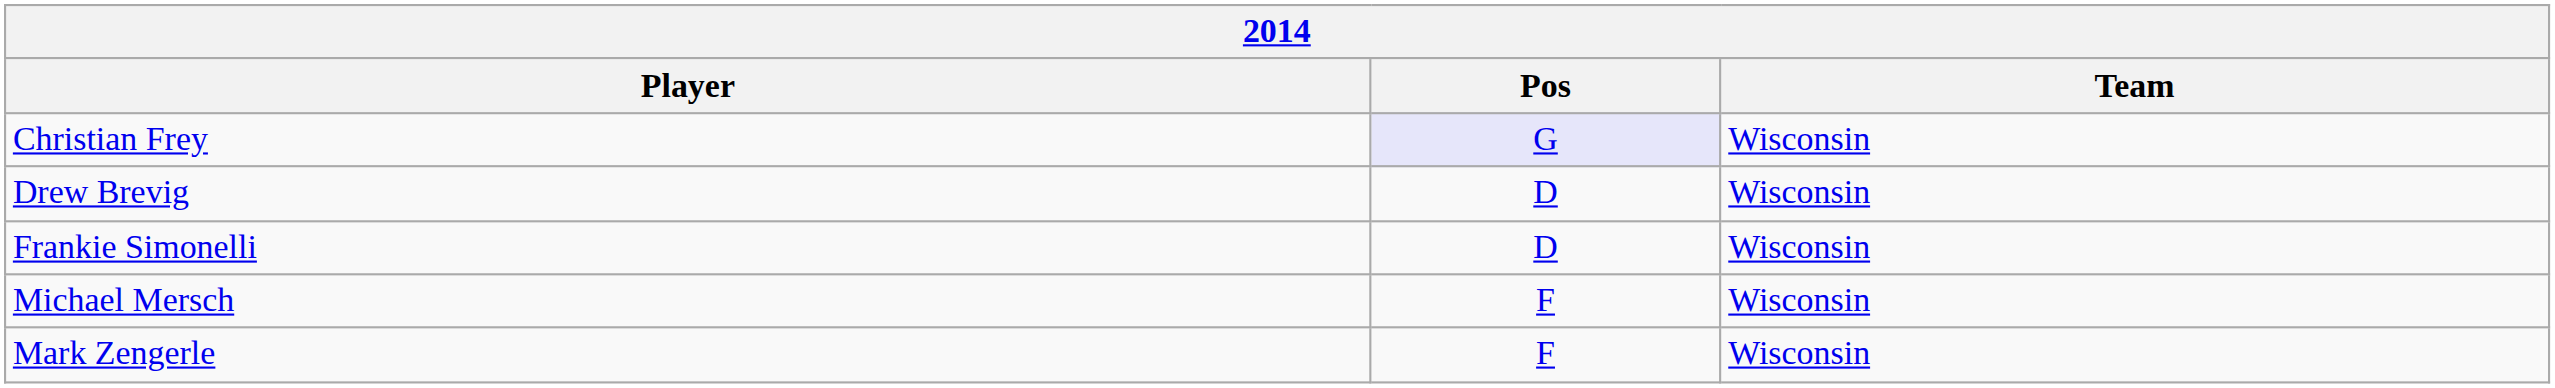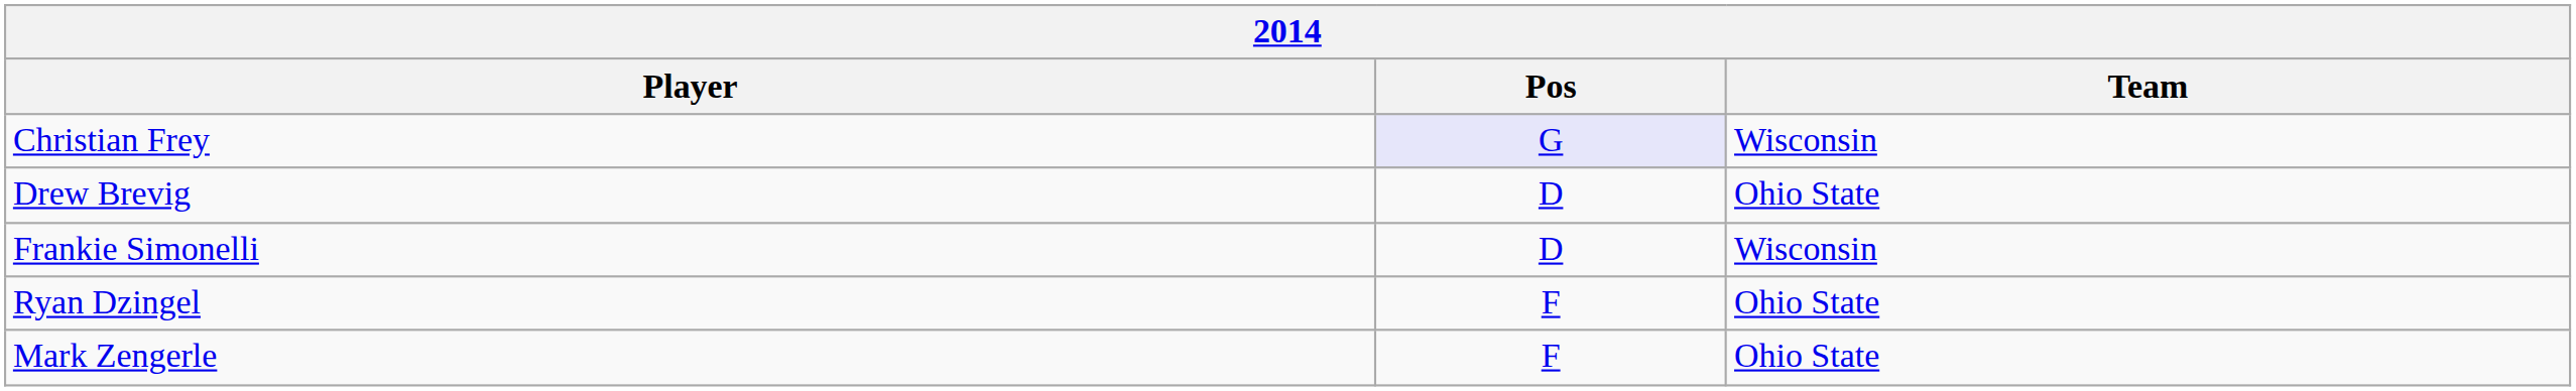Drew Brevig | Team: Wisconsin -> Ohio State
+ row: Ryan Dzingel | F | Ohio State
- row: Michael Mersch | F | Wisconsin
Mark Zengerle | Team: Wisconsin -> Ohio State
